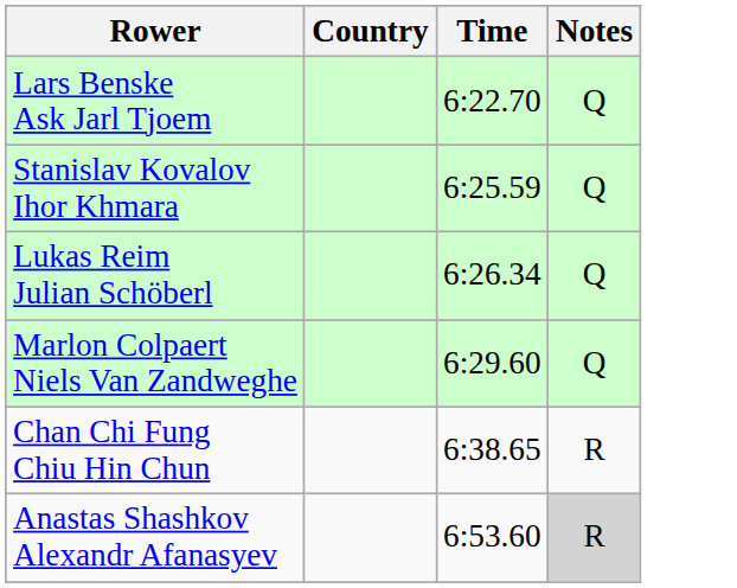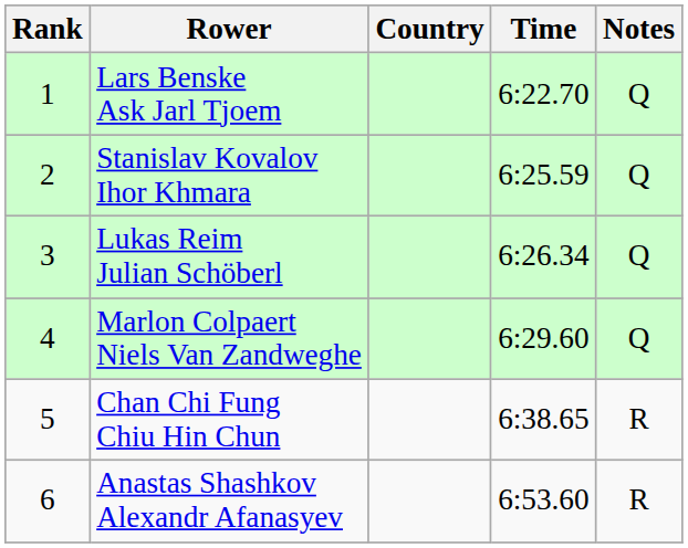+ column: Rank | 1 | 2 | 3 | 4 | 5 | 6
Anastas Shashkov Alexandr Afanasyev | Notes: lightgrey background -> no background
